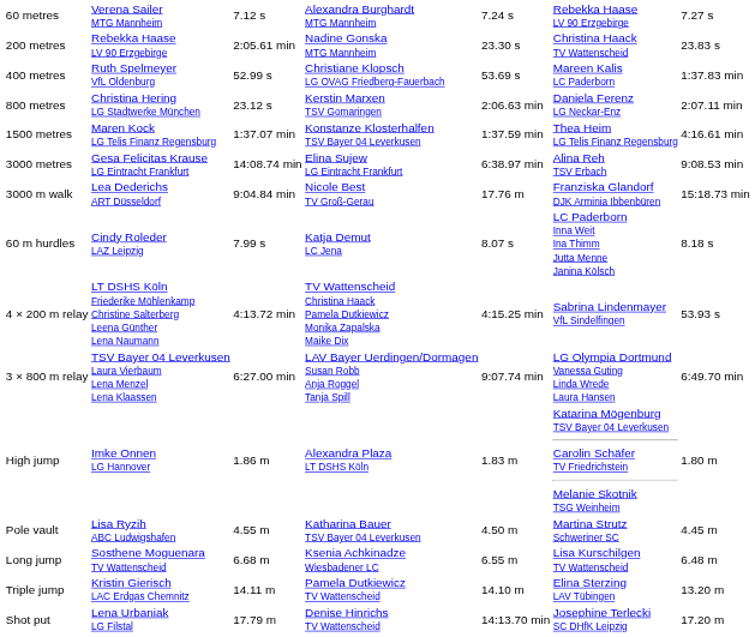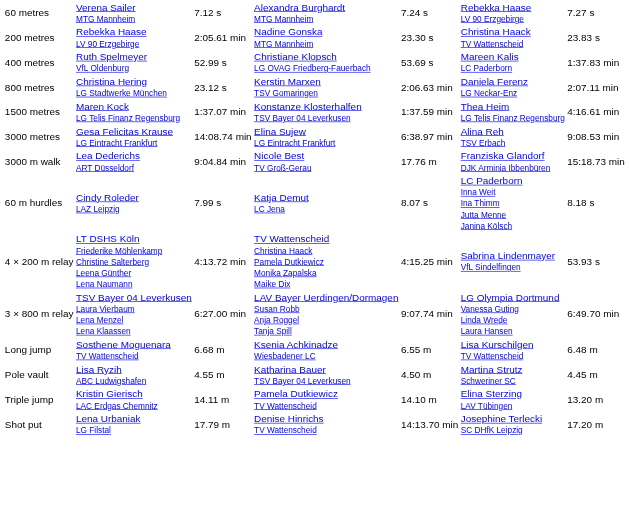- row: High jump | Imke Onnen LG Hannover | 1.86 m | Alexandra Plaza LT DSHS Köln | 1.83 m | Katarina Mögenburg TSV Bayer 04 Leverkusen Carolin Schäfer TV Friedrichstein Melanie Skotnik TSG Weinheim | 1.80 m
rows swapped: Pole vault <-> Long jump
